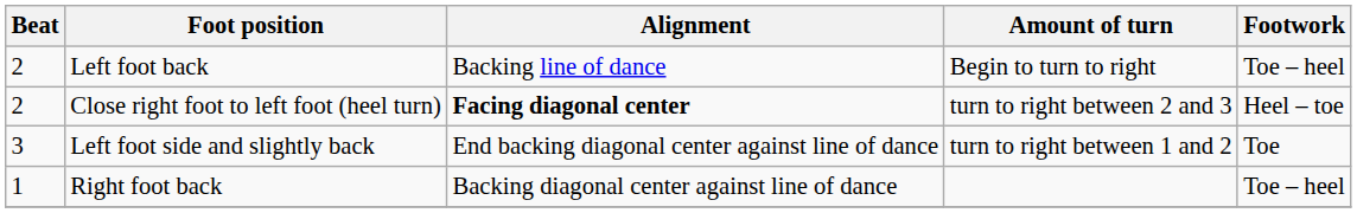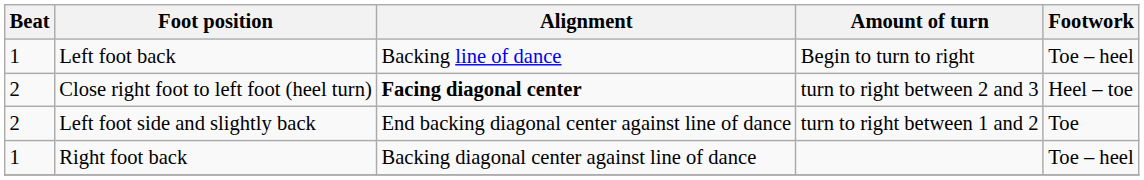Left foot back | Beat: 2 -> 1
Left foot side and slightly back | Beat: 3 -> 2
